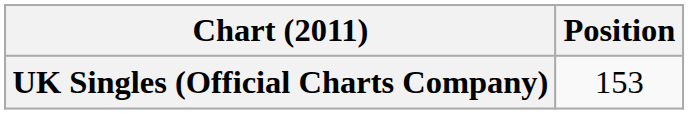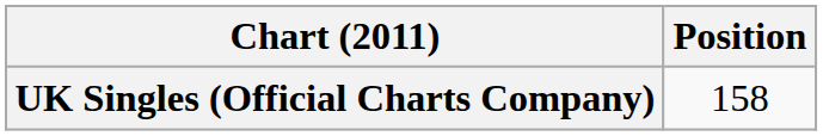UK Singles (Official Charts Company) | Position: 153 -> 158
